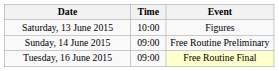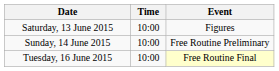Sunday, 14 June 2015 | Time: 09:00 -> 10:00
Tuesday, 16 June 2015 | Time: 09:00 -> 10:00
